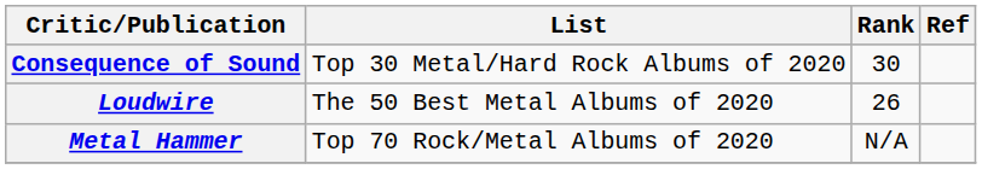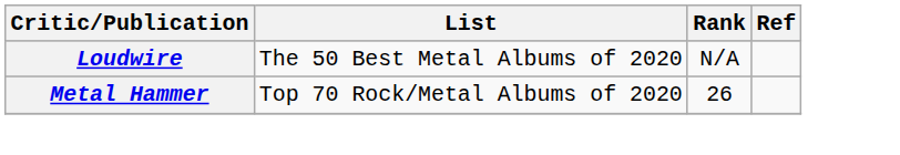- row: Consequence of Sound | Top 30 Metal/Hard Rock Albums of 2020 | 30
Loudwire | Rank: 26 -> N/A
Metal Hammer | Rank: N/A -> 26
